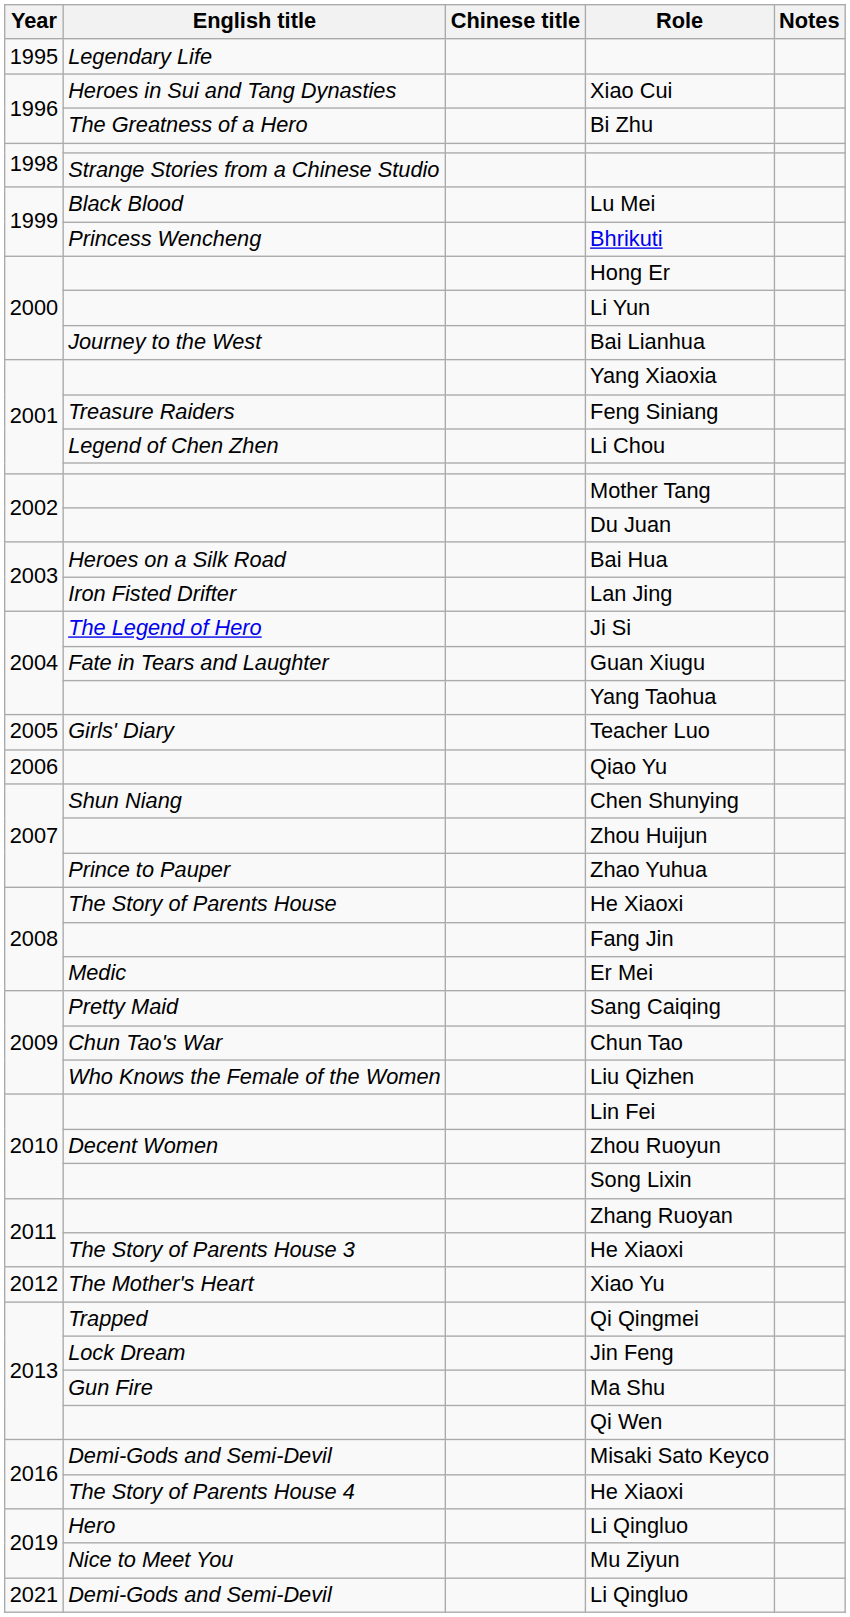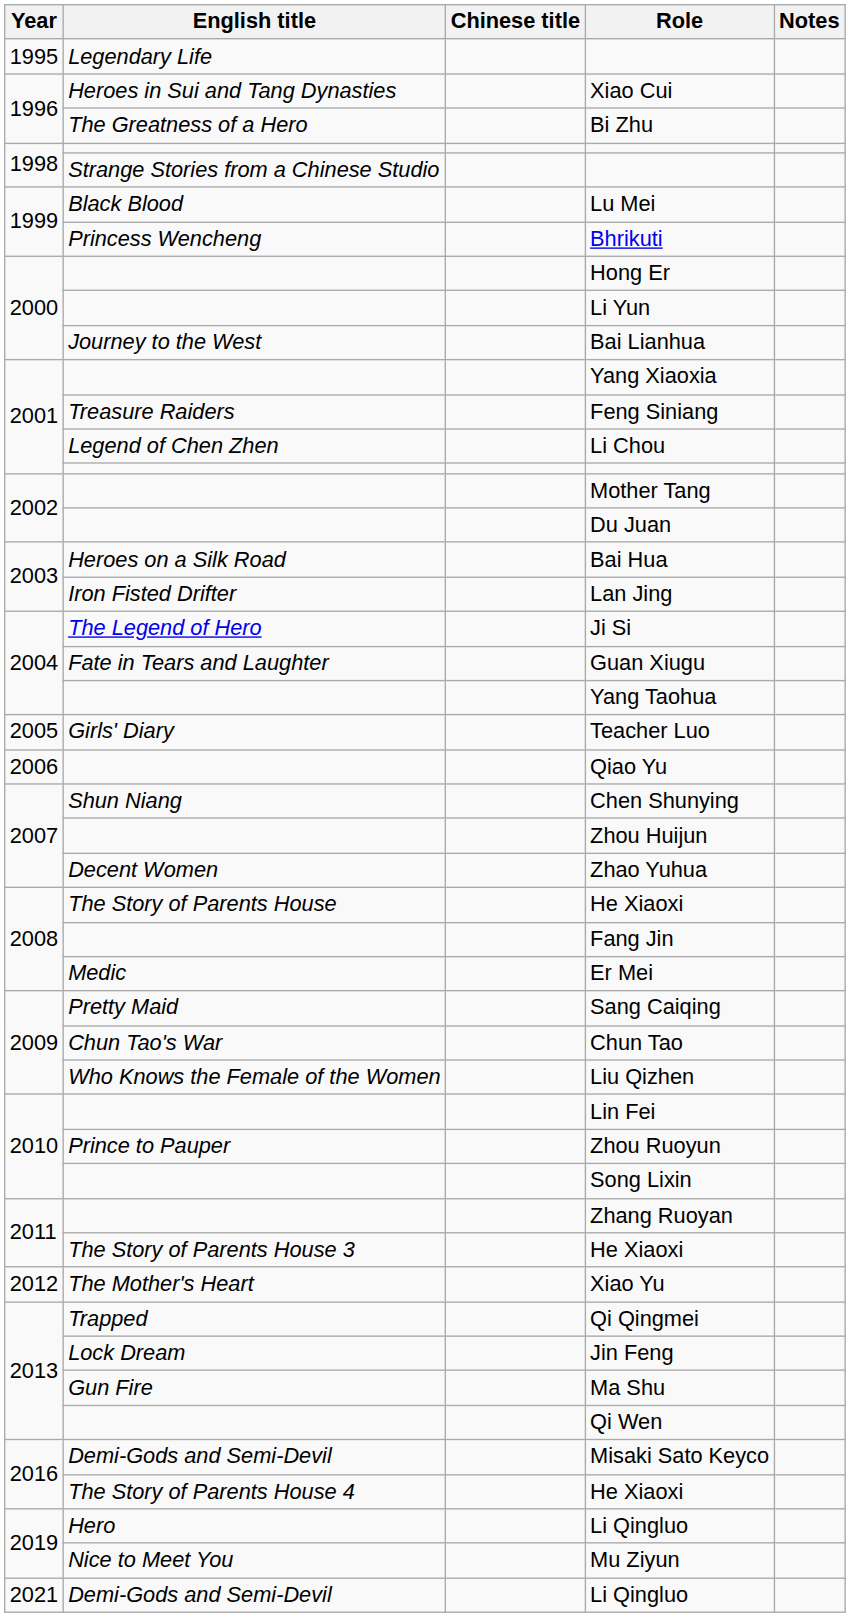Zhao Yuhua | English title: Prince to Pauper -> Decent Women
Zhou Ruoyun | English title: Decent Women -> Prince to Pauper
